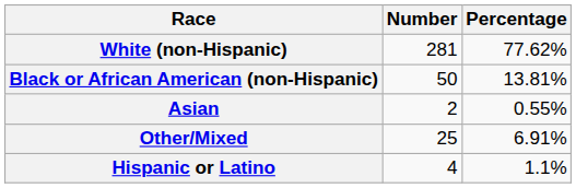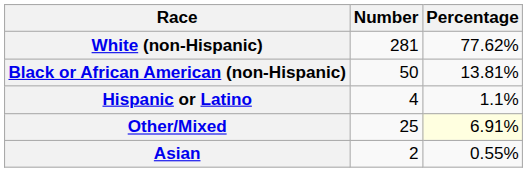rows swapped: Asian <-> Hispanic or Latino
Other/Mixed | Percentage: no background -> lightyellow background
